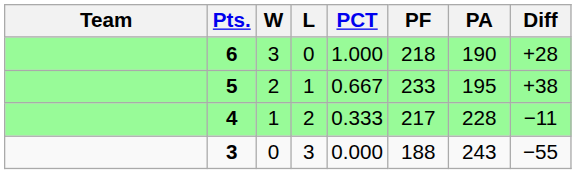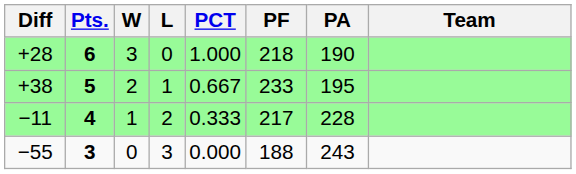columns swapped: Team <-> Diff
